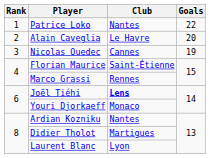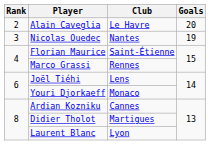- row: 1 | Patrice Loko | Nantes | 22
Nicolas Ouedec | Club: Cannes -> Nantes
Joël Tiéhi | Club: bold -> normal
Ardian Kozniku | Club: Nantes -> Cannes
